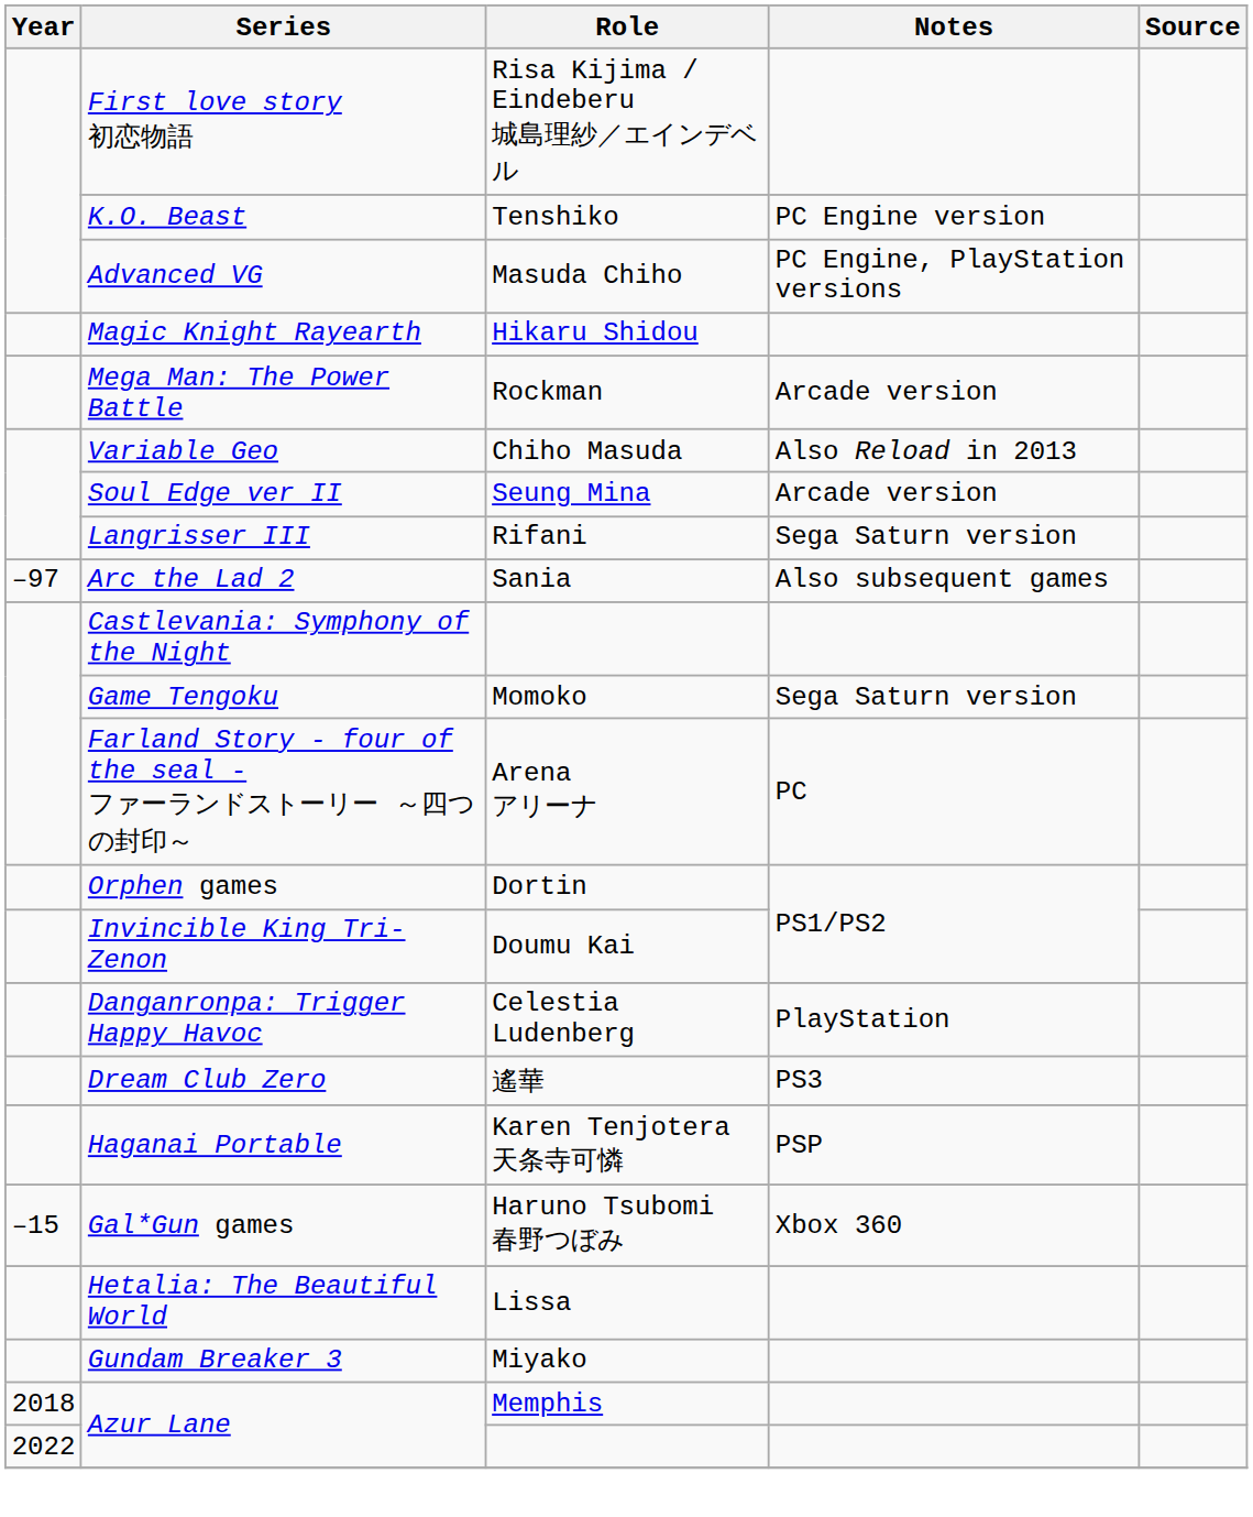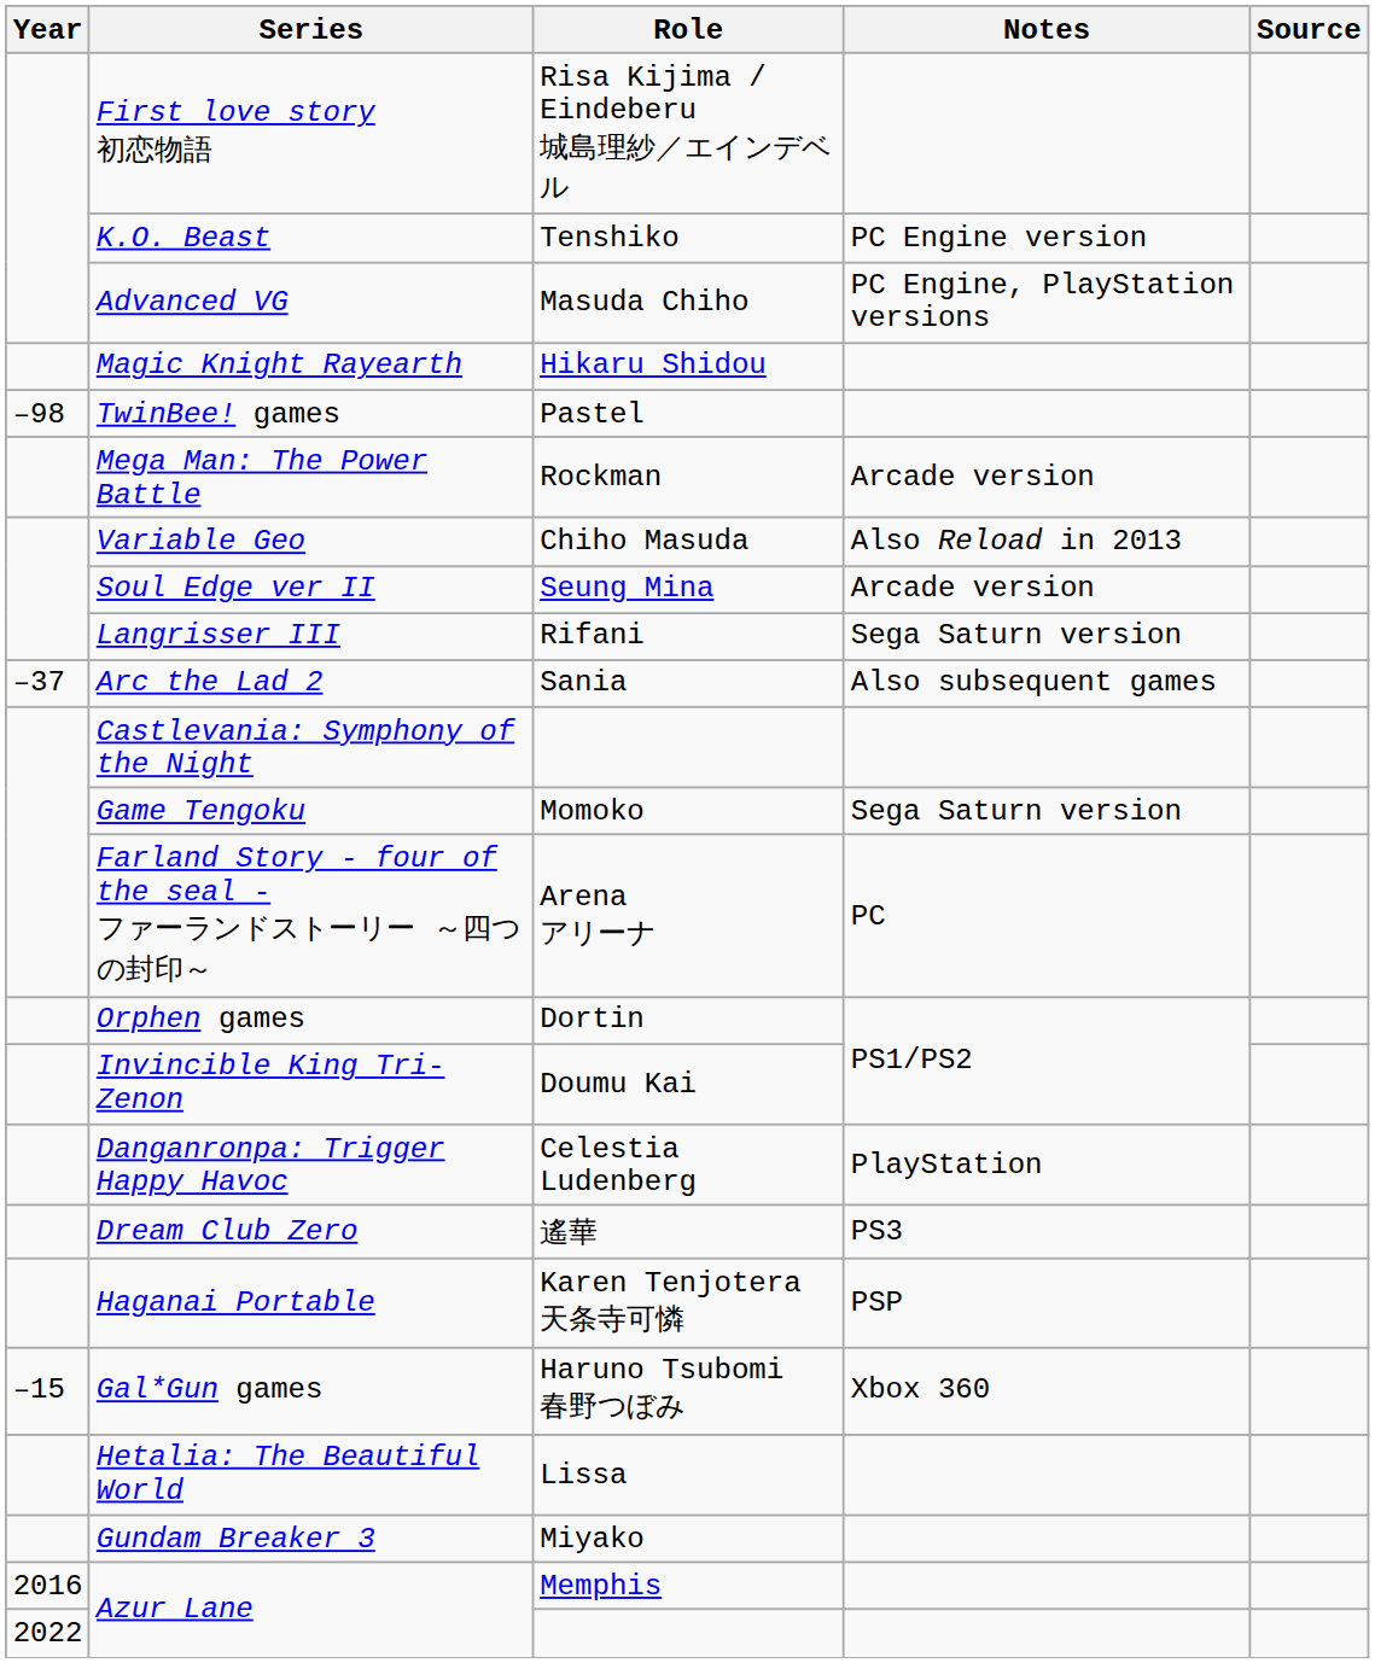+ row: –98 | TwinBee! games | Pastel
Arc the Lad 2 | Year: –97 -> –37
Azur Lane / Memphis | Year: 2018 -> 2016
